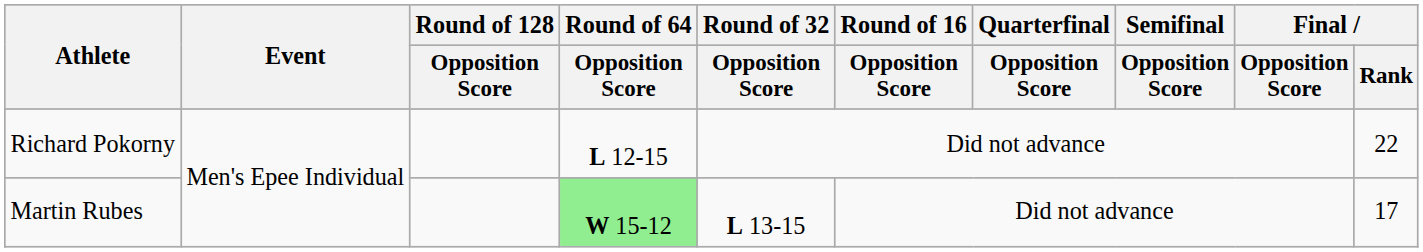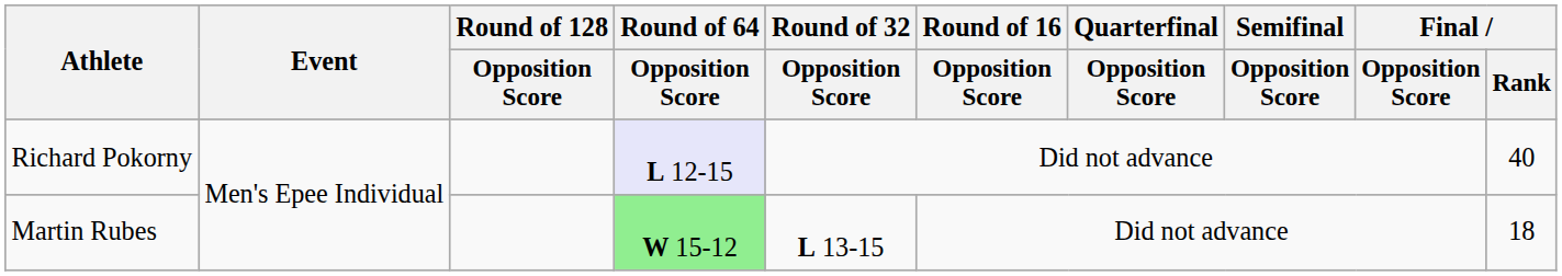Richard Pokorny | Round of 64 / Opposition Score: no background -> lavender background
Richard Pokorny | Final / Rank: 22 -> 40
Martin Rubes | Final / Rank: 17 -> 18
